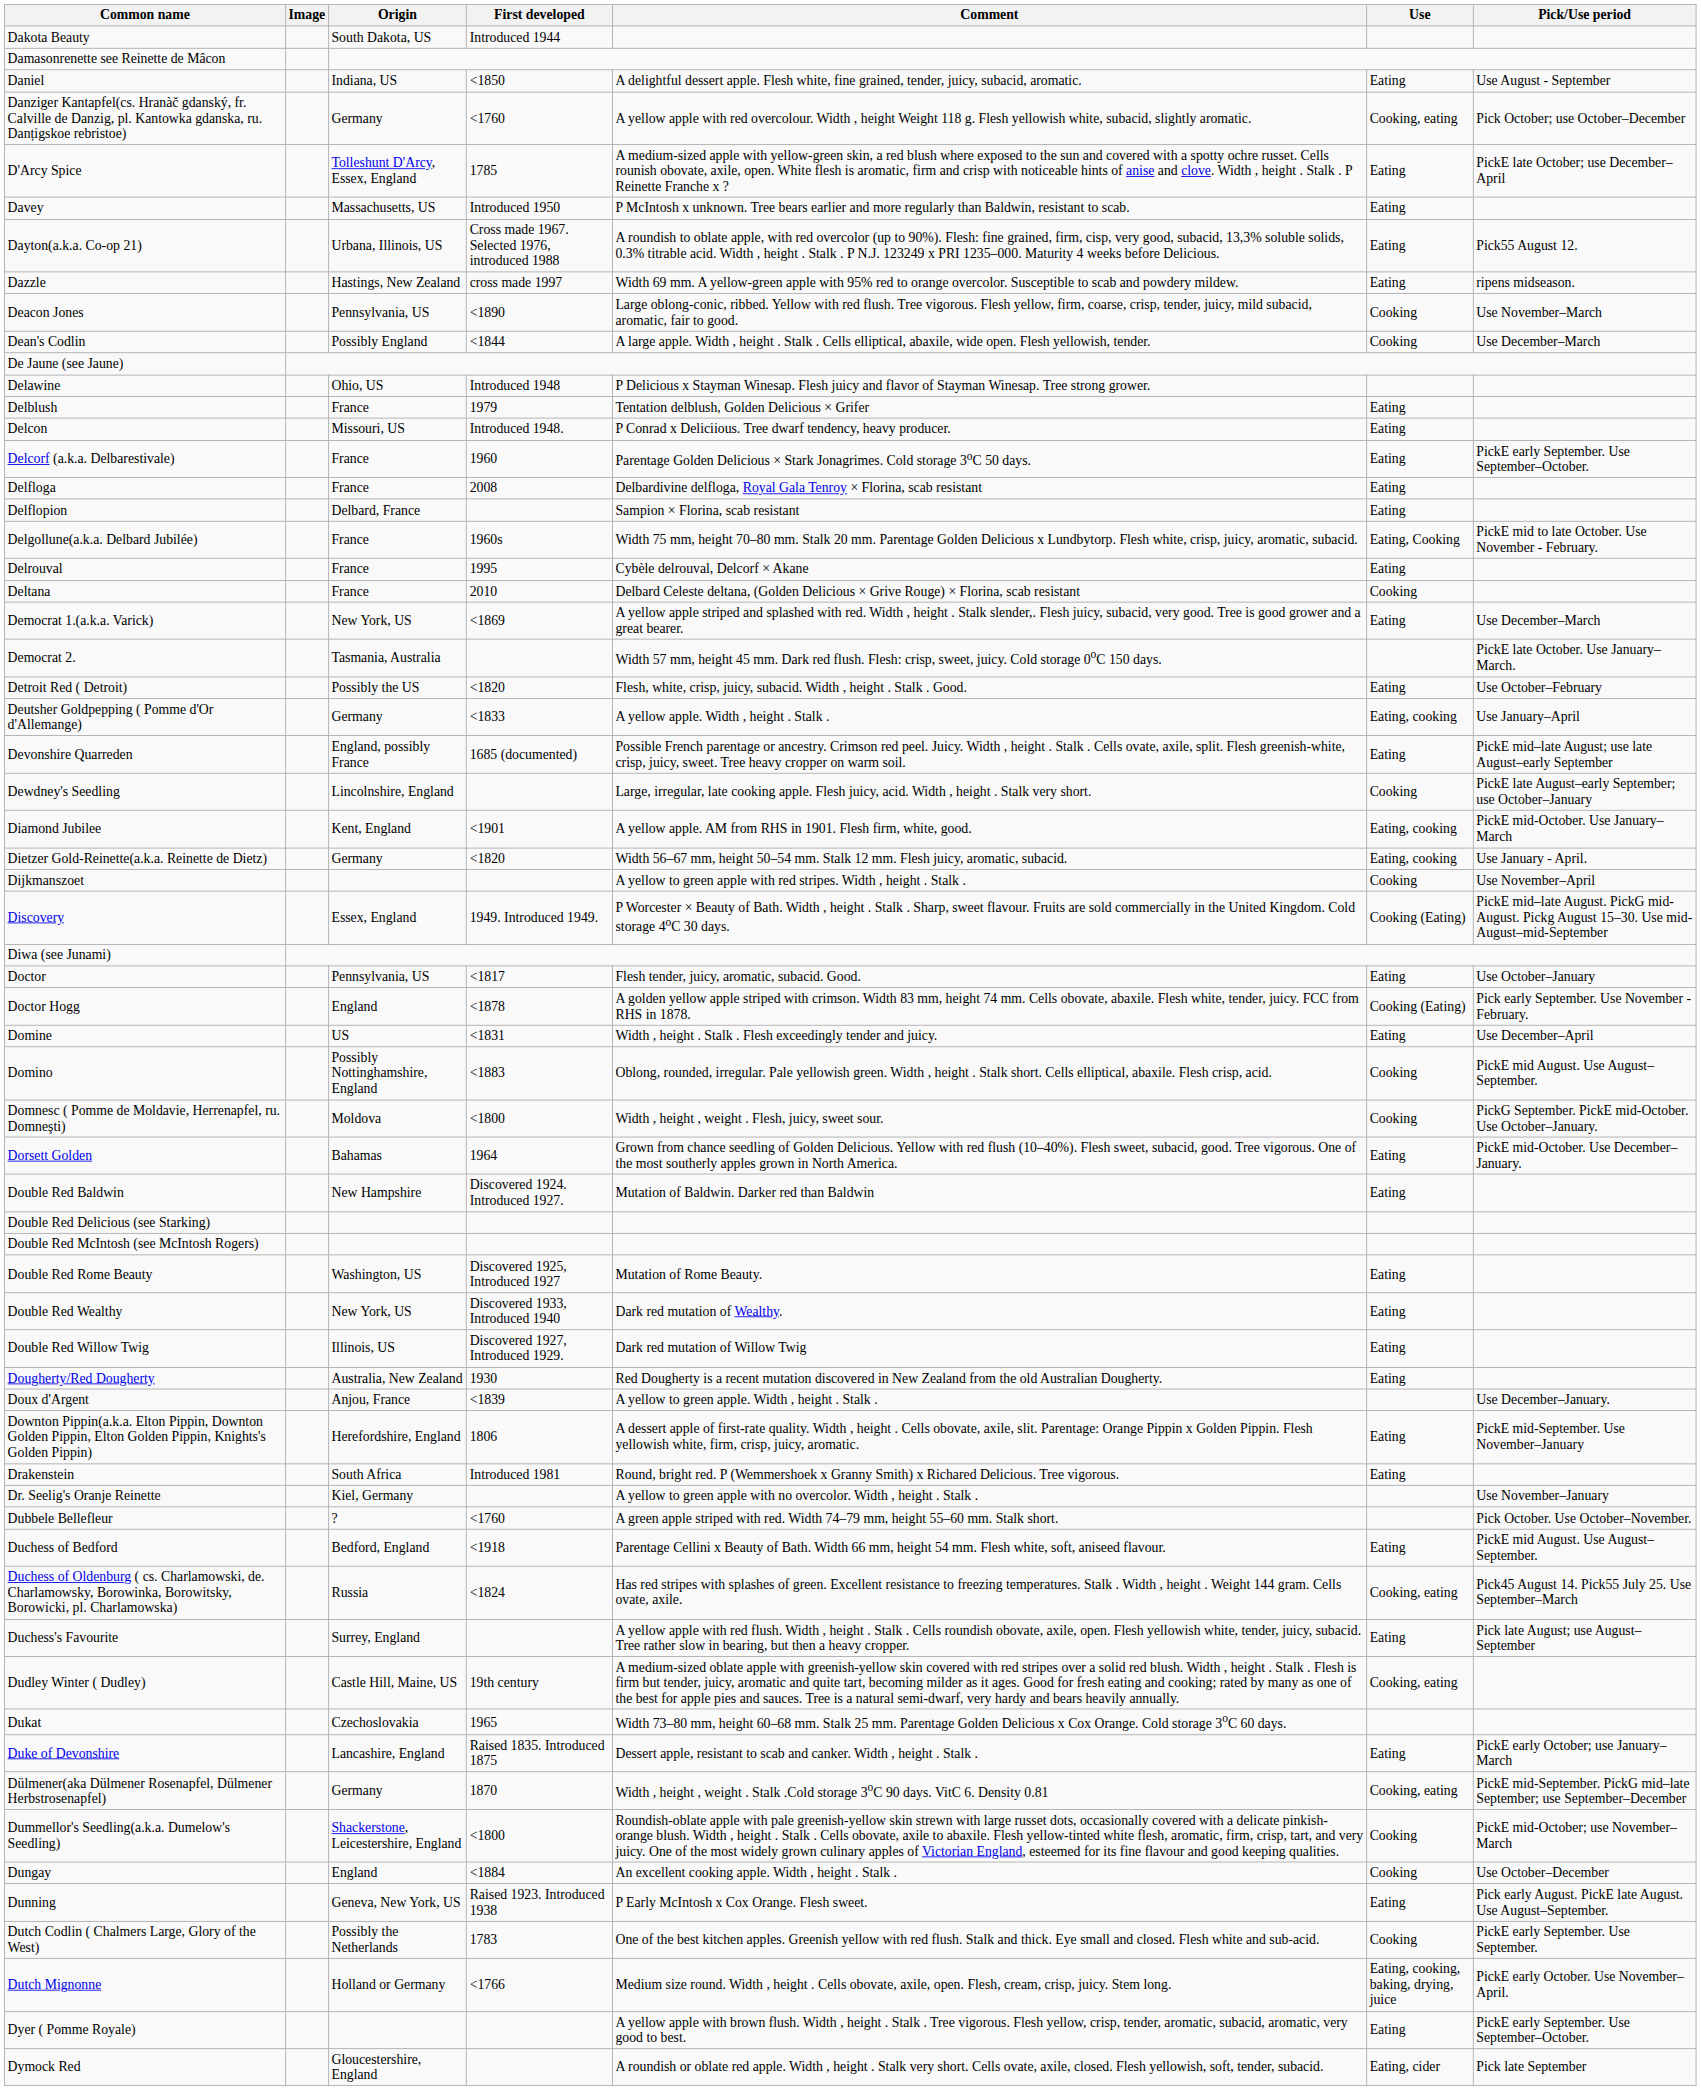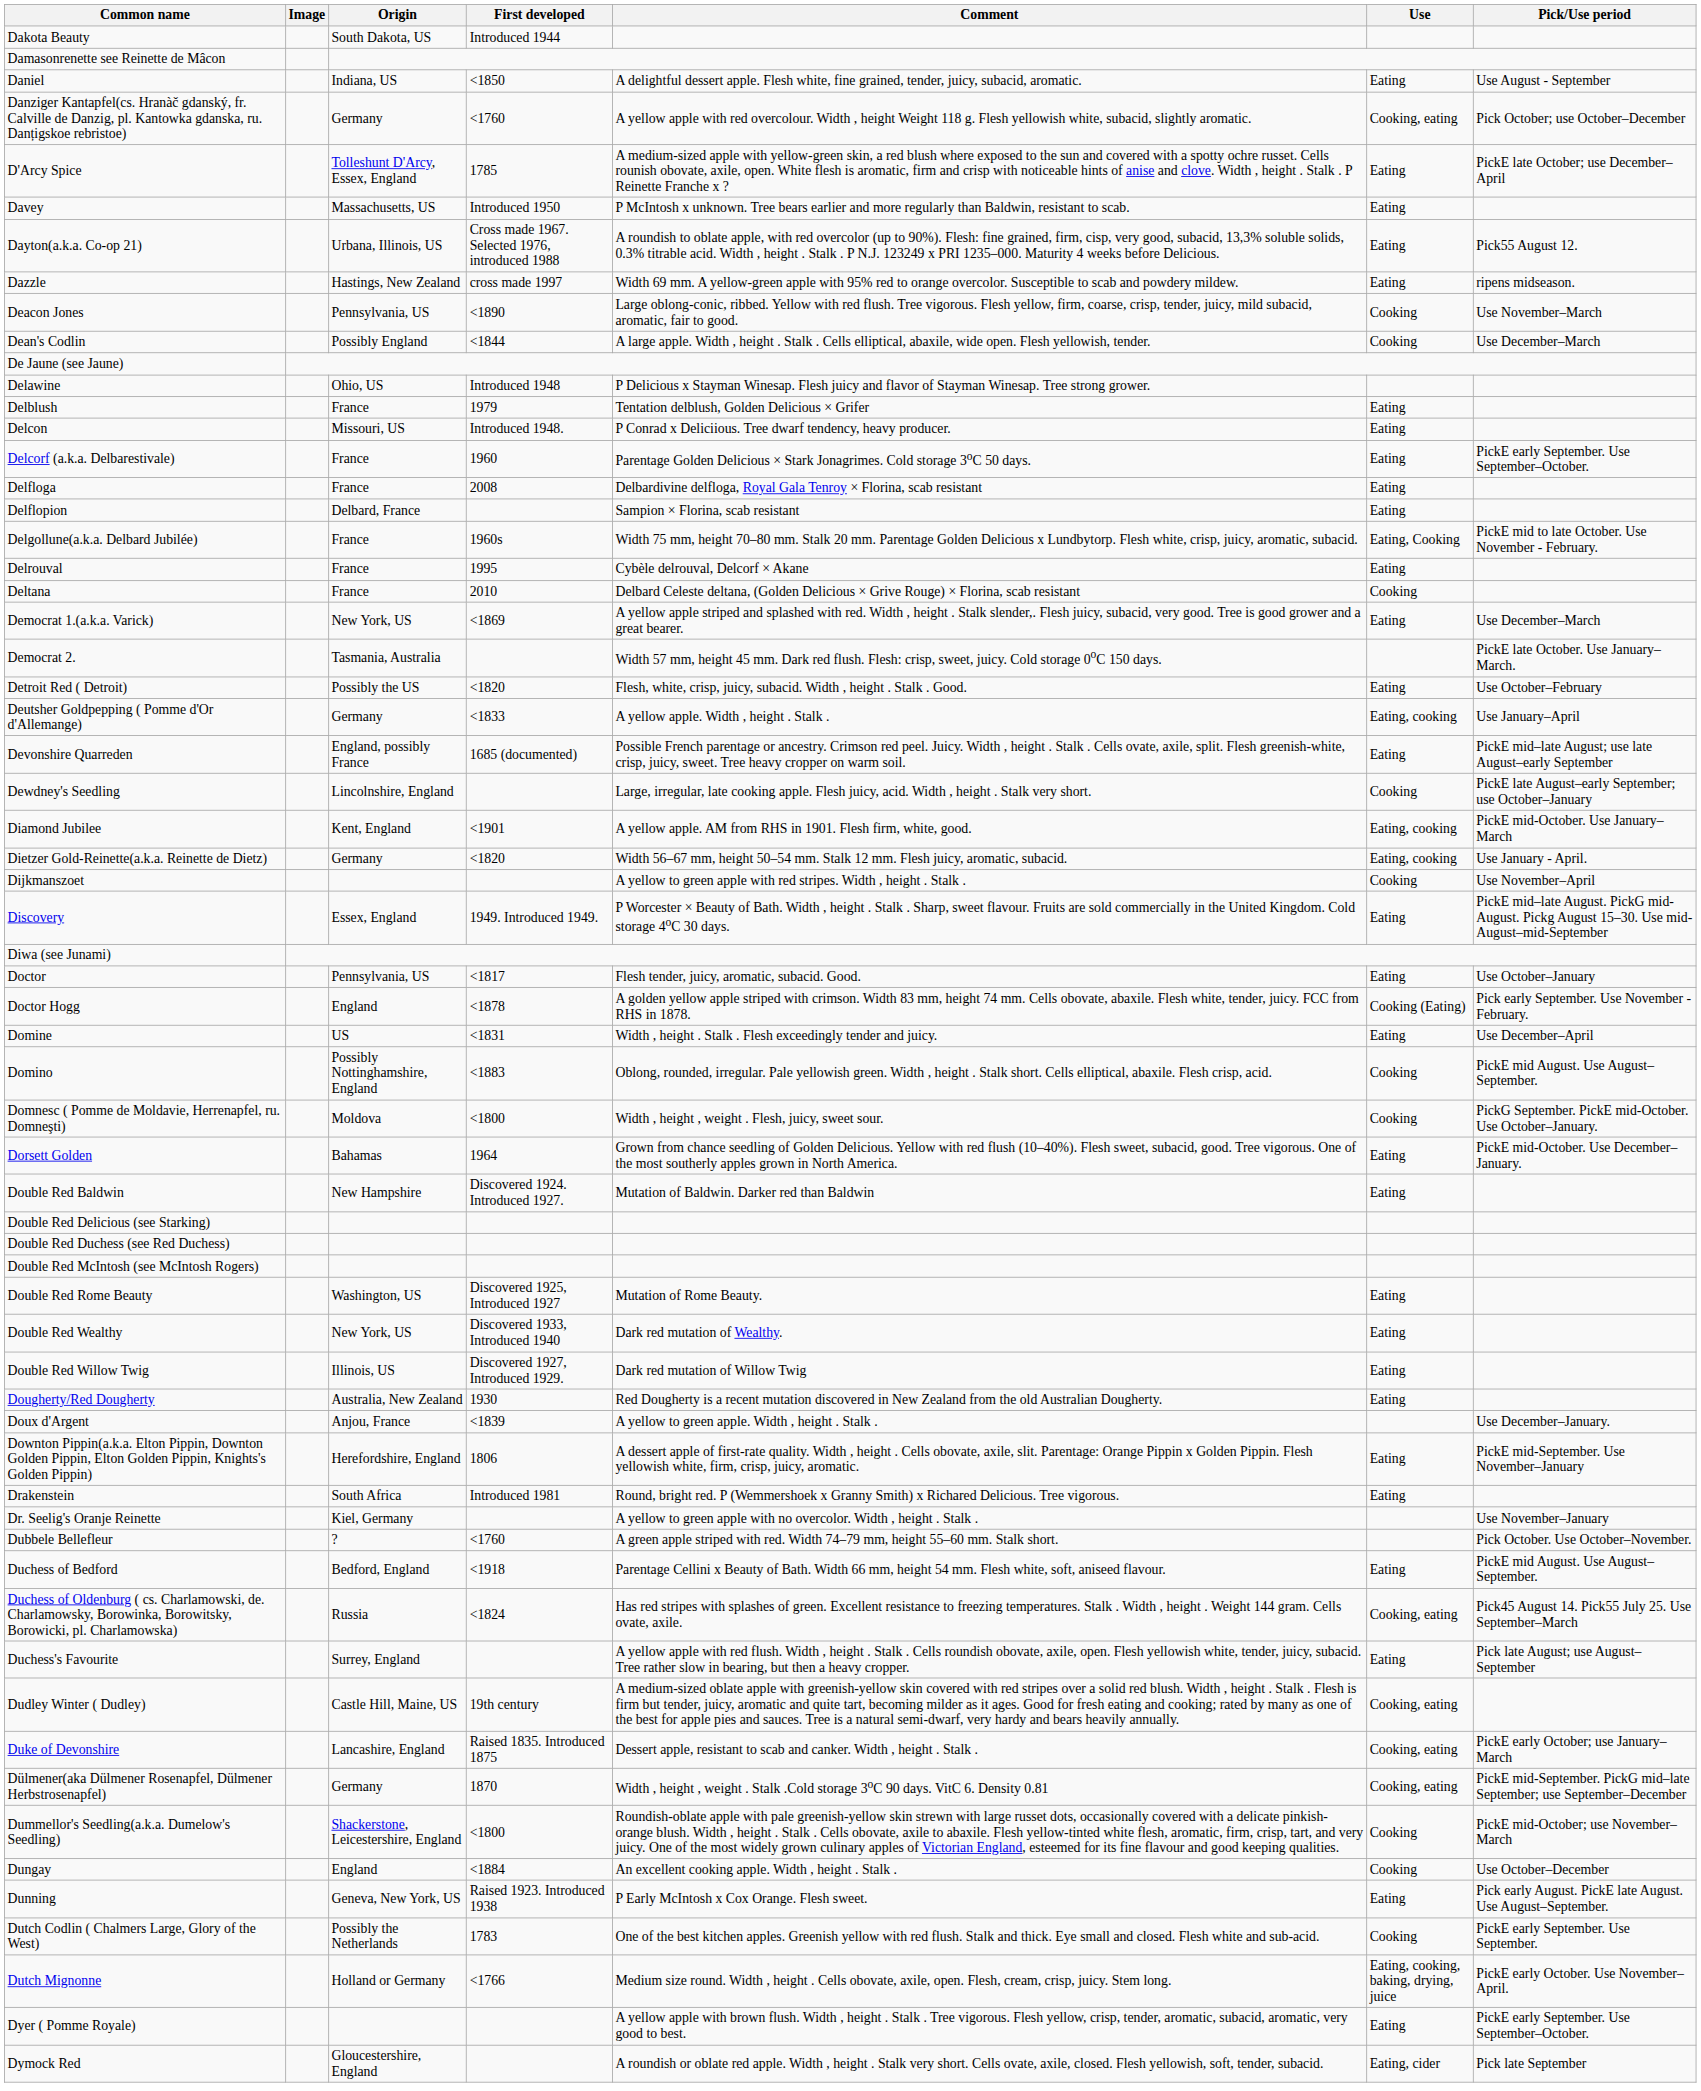Discovery | Use: Cooking (Eating) -> Eating
+ row: Double Red Duchess (see Red Duchess)
- row: Dukat | Czechoslovakia | 1965 | Width 73–80 mm, height 60–68 mm. Stalk 25 mm. Parentage Golden Delicious x Cox Orange. Cold storage 3oC 60 days.
Duke of Devonshire | Use: Eating -> Cooking, eating
